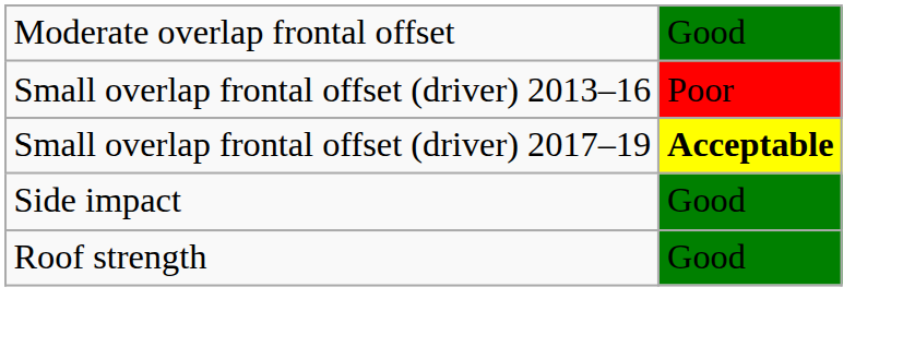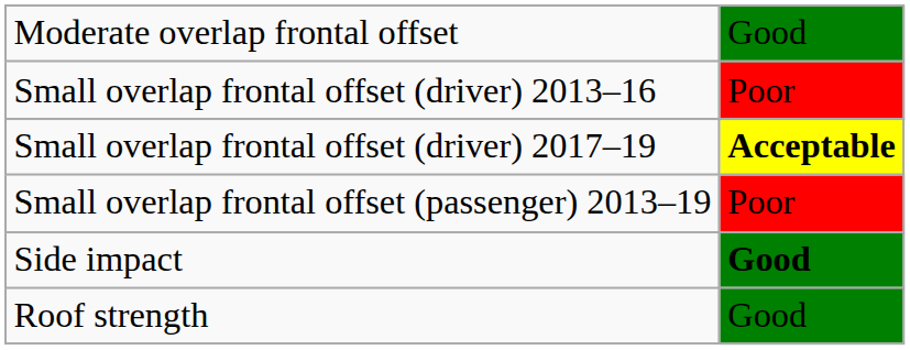+ row: Small overlap frontal offset (passenger) 2013–19 | Poor
Side impact | column 2: normal -> bold
